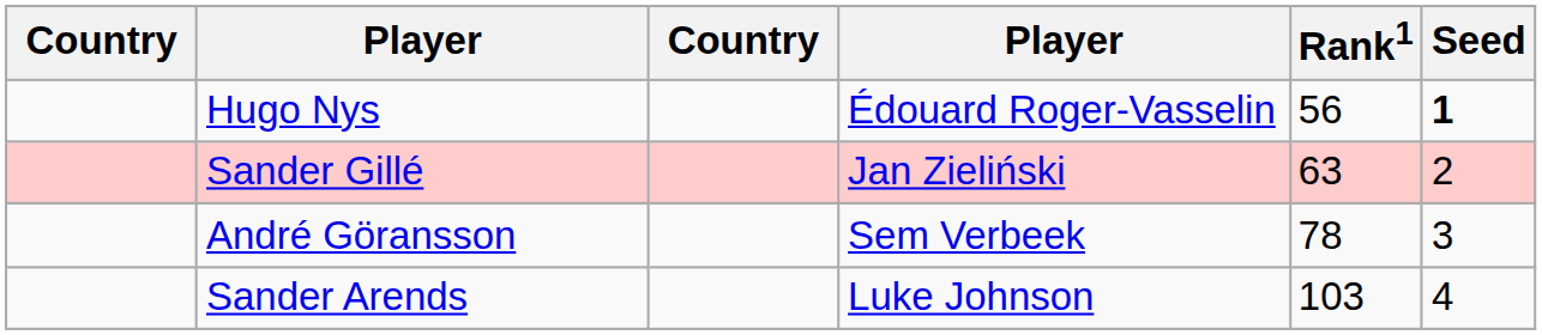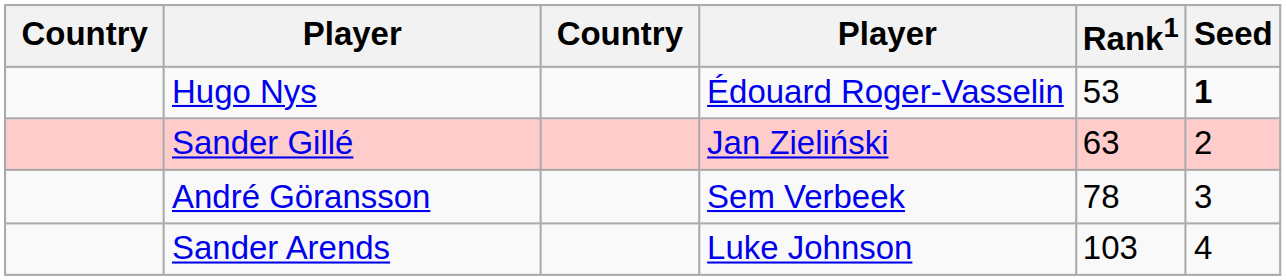Hugo Nys | Rank1: 56 -> 53
